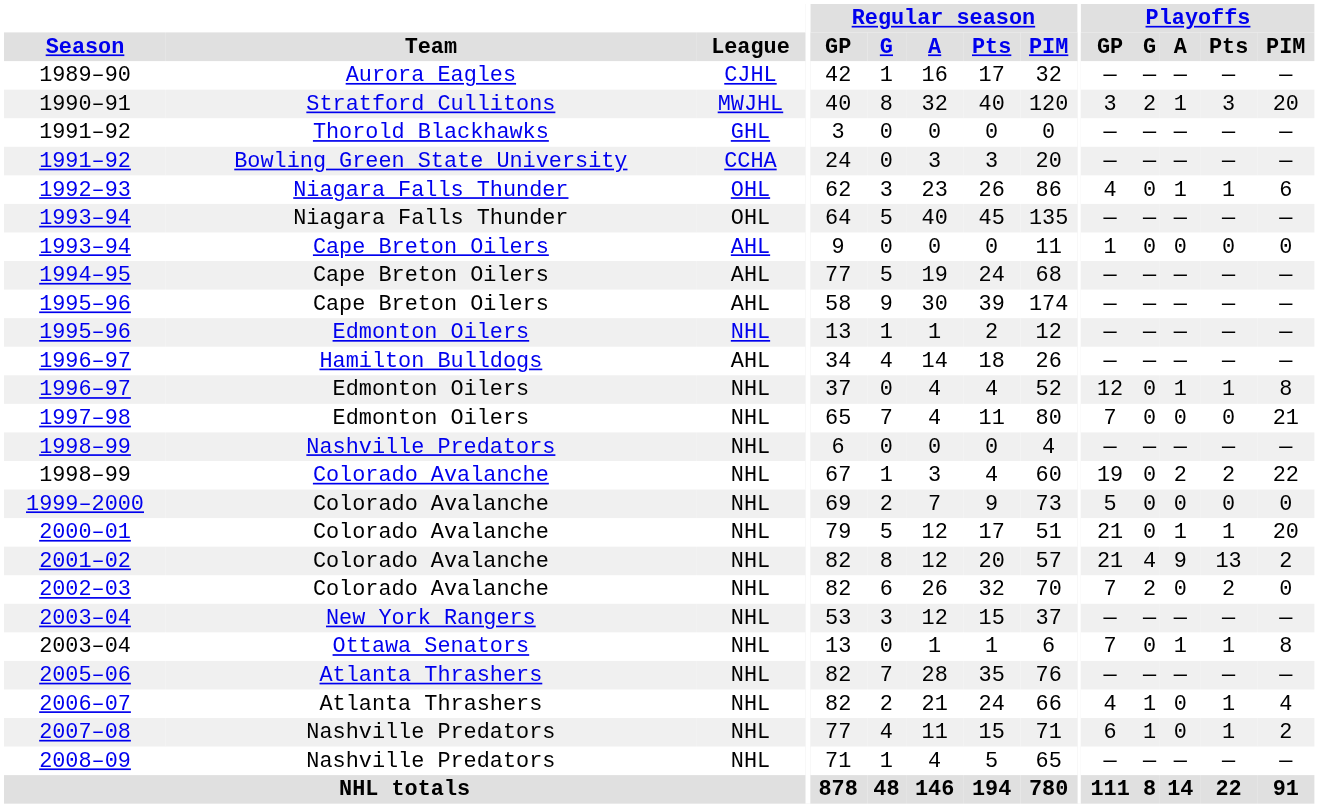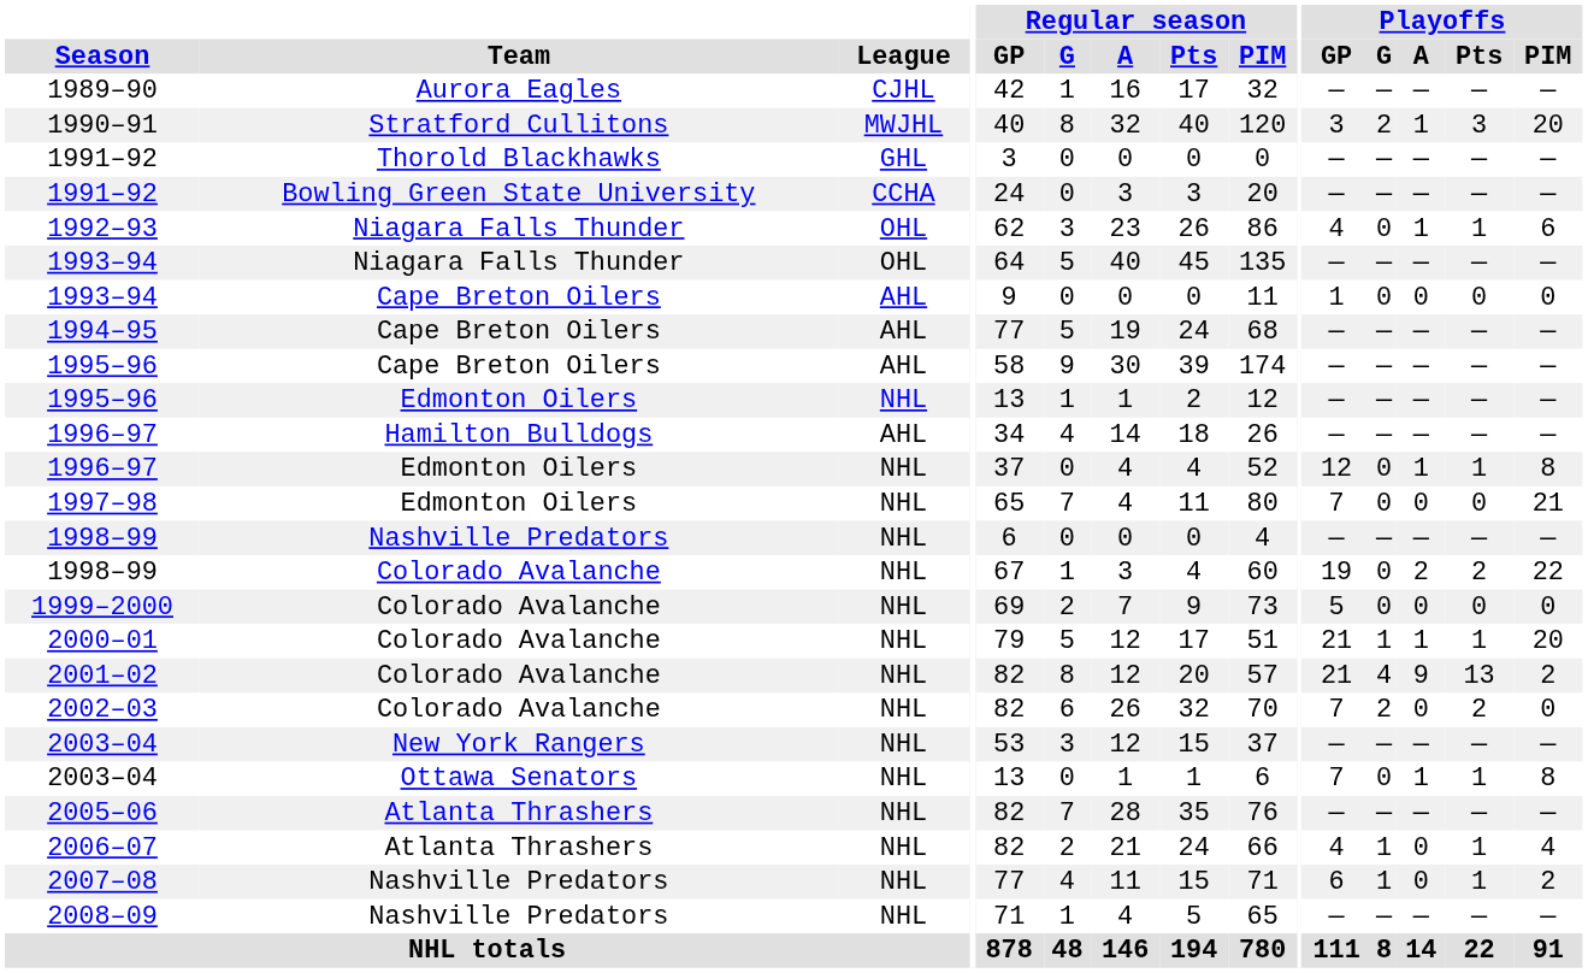2000–01 | Playoffs / G: 0 -> 1
